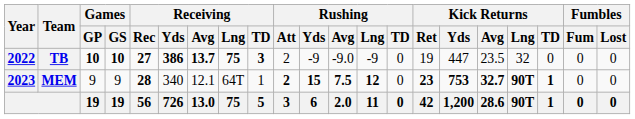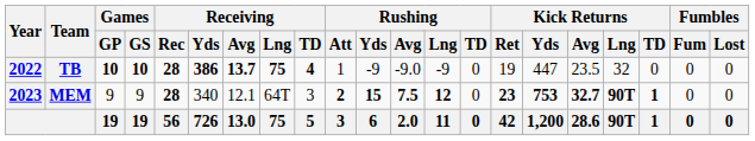TB | Receiving / Rec: 27 -> 28
TB | Receiving / TD: 3 -> 4
TB | Rushing / Att: 2 -> 1
MEM | Receiving / TD: 1 -> 3
